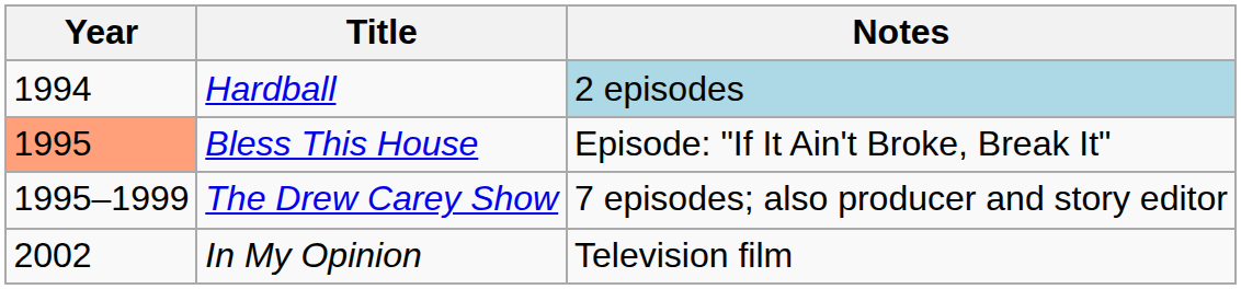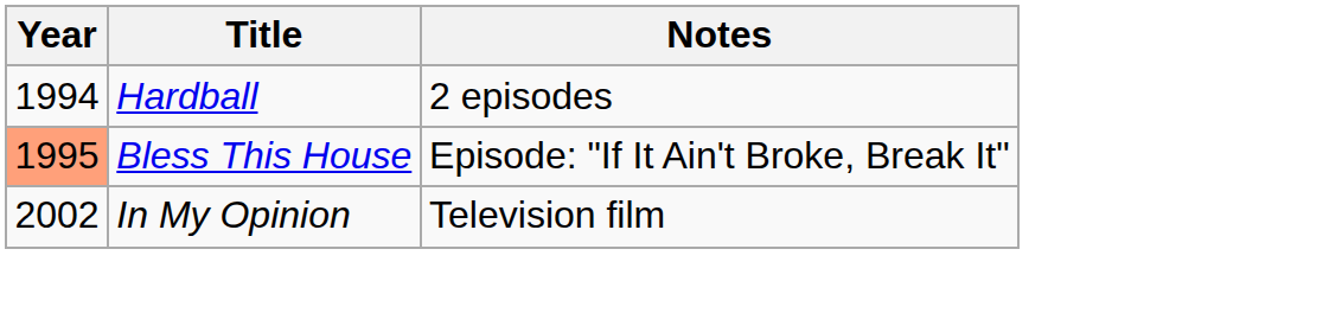Hardball | Notes: lightblue background -> no background
- row: 1995–1999 | The Drew Carey Show | 7 episodes; also producer and story editor
